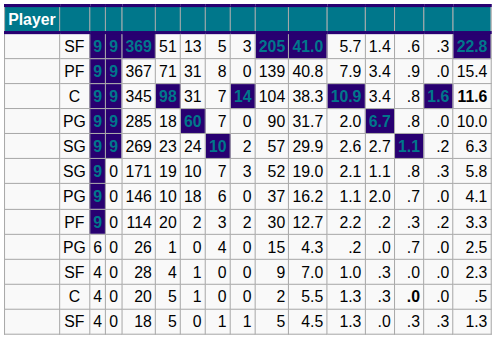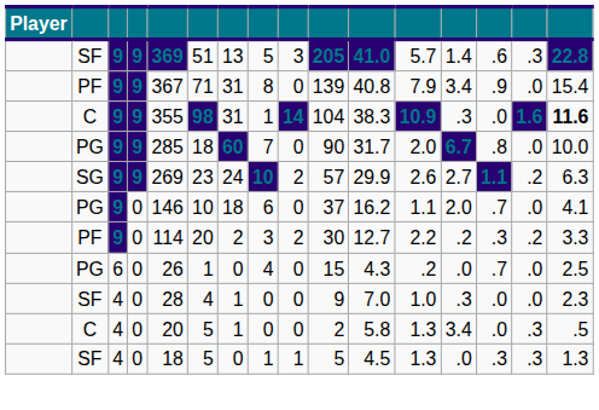C / 9 | column 5: 345 -> 355
C / 9 | column 8: 7 -> 1
C / 9 | column 13: 3.4 -> .3
C / 9 | column 14: .8 -> .0
- row: SG | 9 | 0 | 171 | 19 | 10 | 7 | 3 | 52 | 19.0 | 2.1 | 1.1 | .8 | .3 | 5.8
C / 0 | column 11: 5.5 -> 5.8
C / 0 | column 13: .3 -> 3.4
C / 0 | column 14: bold -> normal
C / 0 | column 15: .0 -> .3
